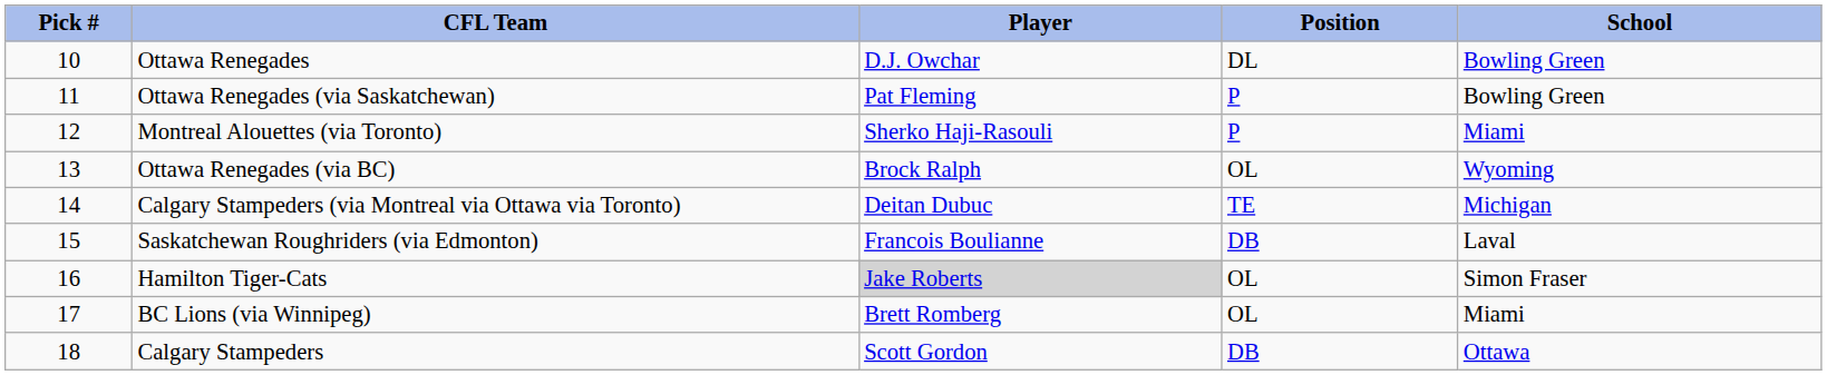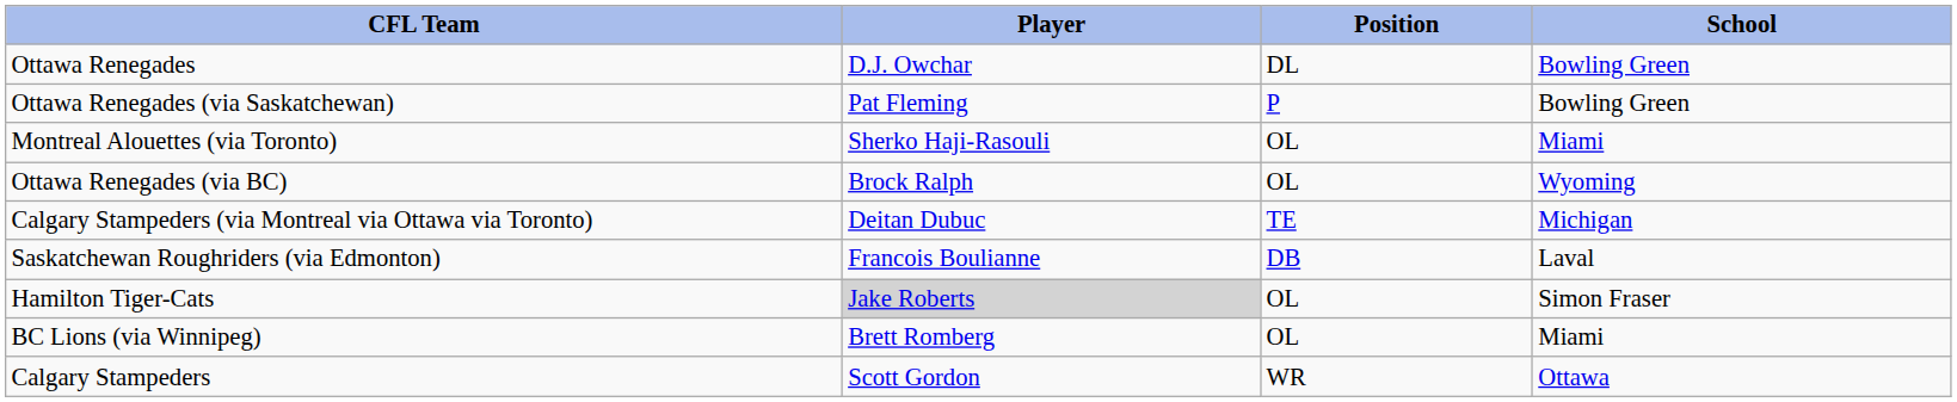- column: Pick # | 10 | 11 | 12 | 13 | 14 | 15 | 16 | 17 | 18
Montreal Alouettes (via Toronto) | Position: P -> OL
Calgary Stampeders | Position: DB -> WR
